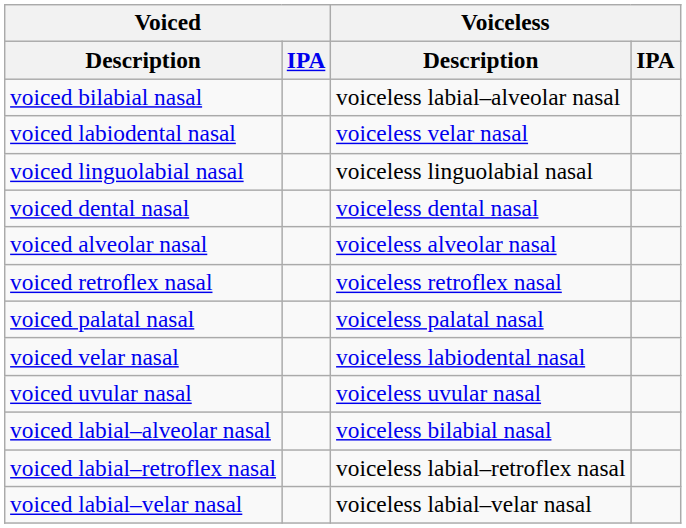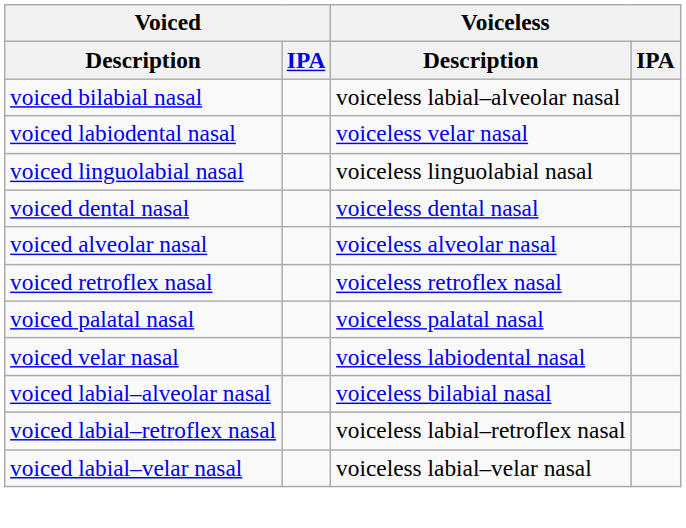- row: voiced uvular nasal | voiceless uvular nasal
